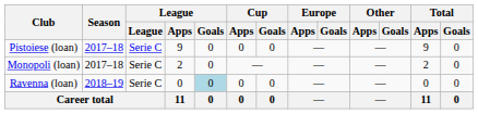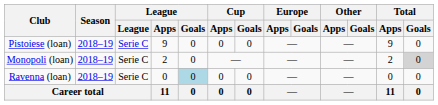Pistoiese (loan) | Season: 2017–18 -> 2018–19
Monopoli (loan) | Season: 2017–18 -> 2018–19
Monopoli (loan) | Total / Goals: no background -> lightgrey background
